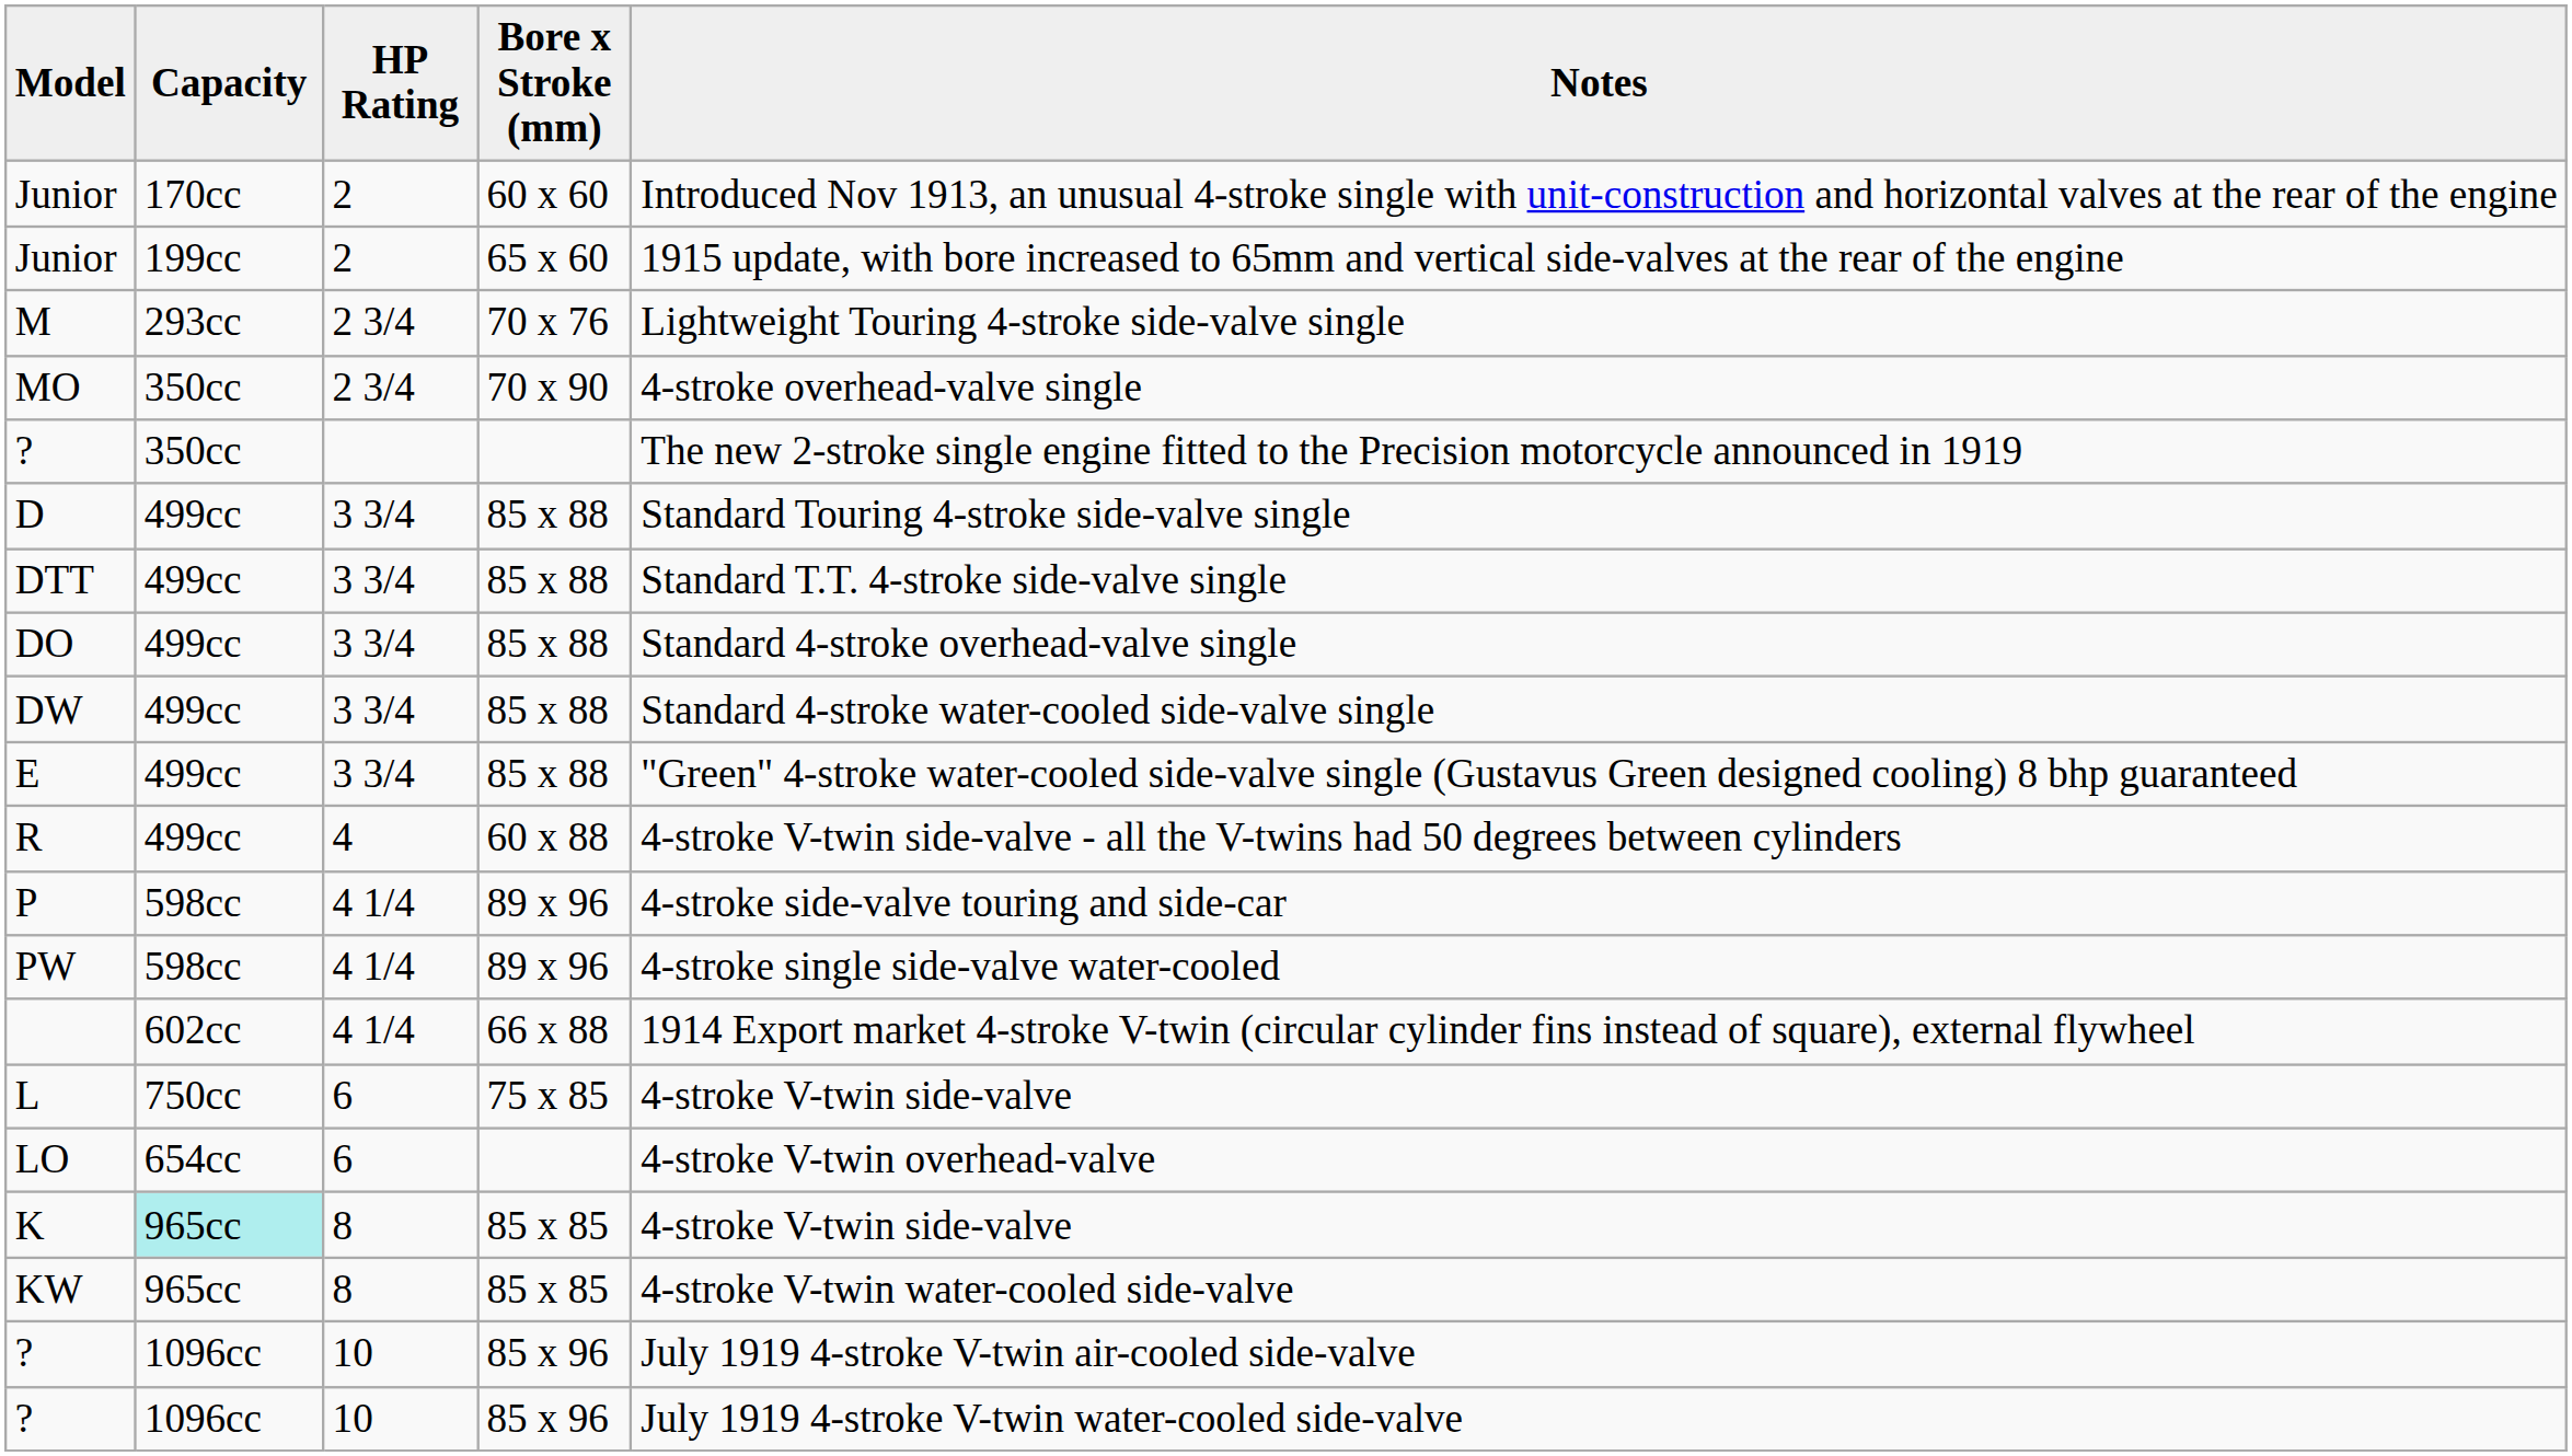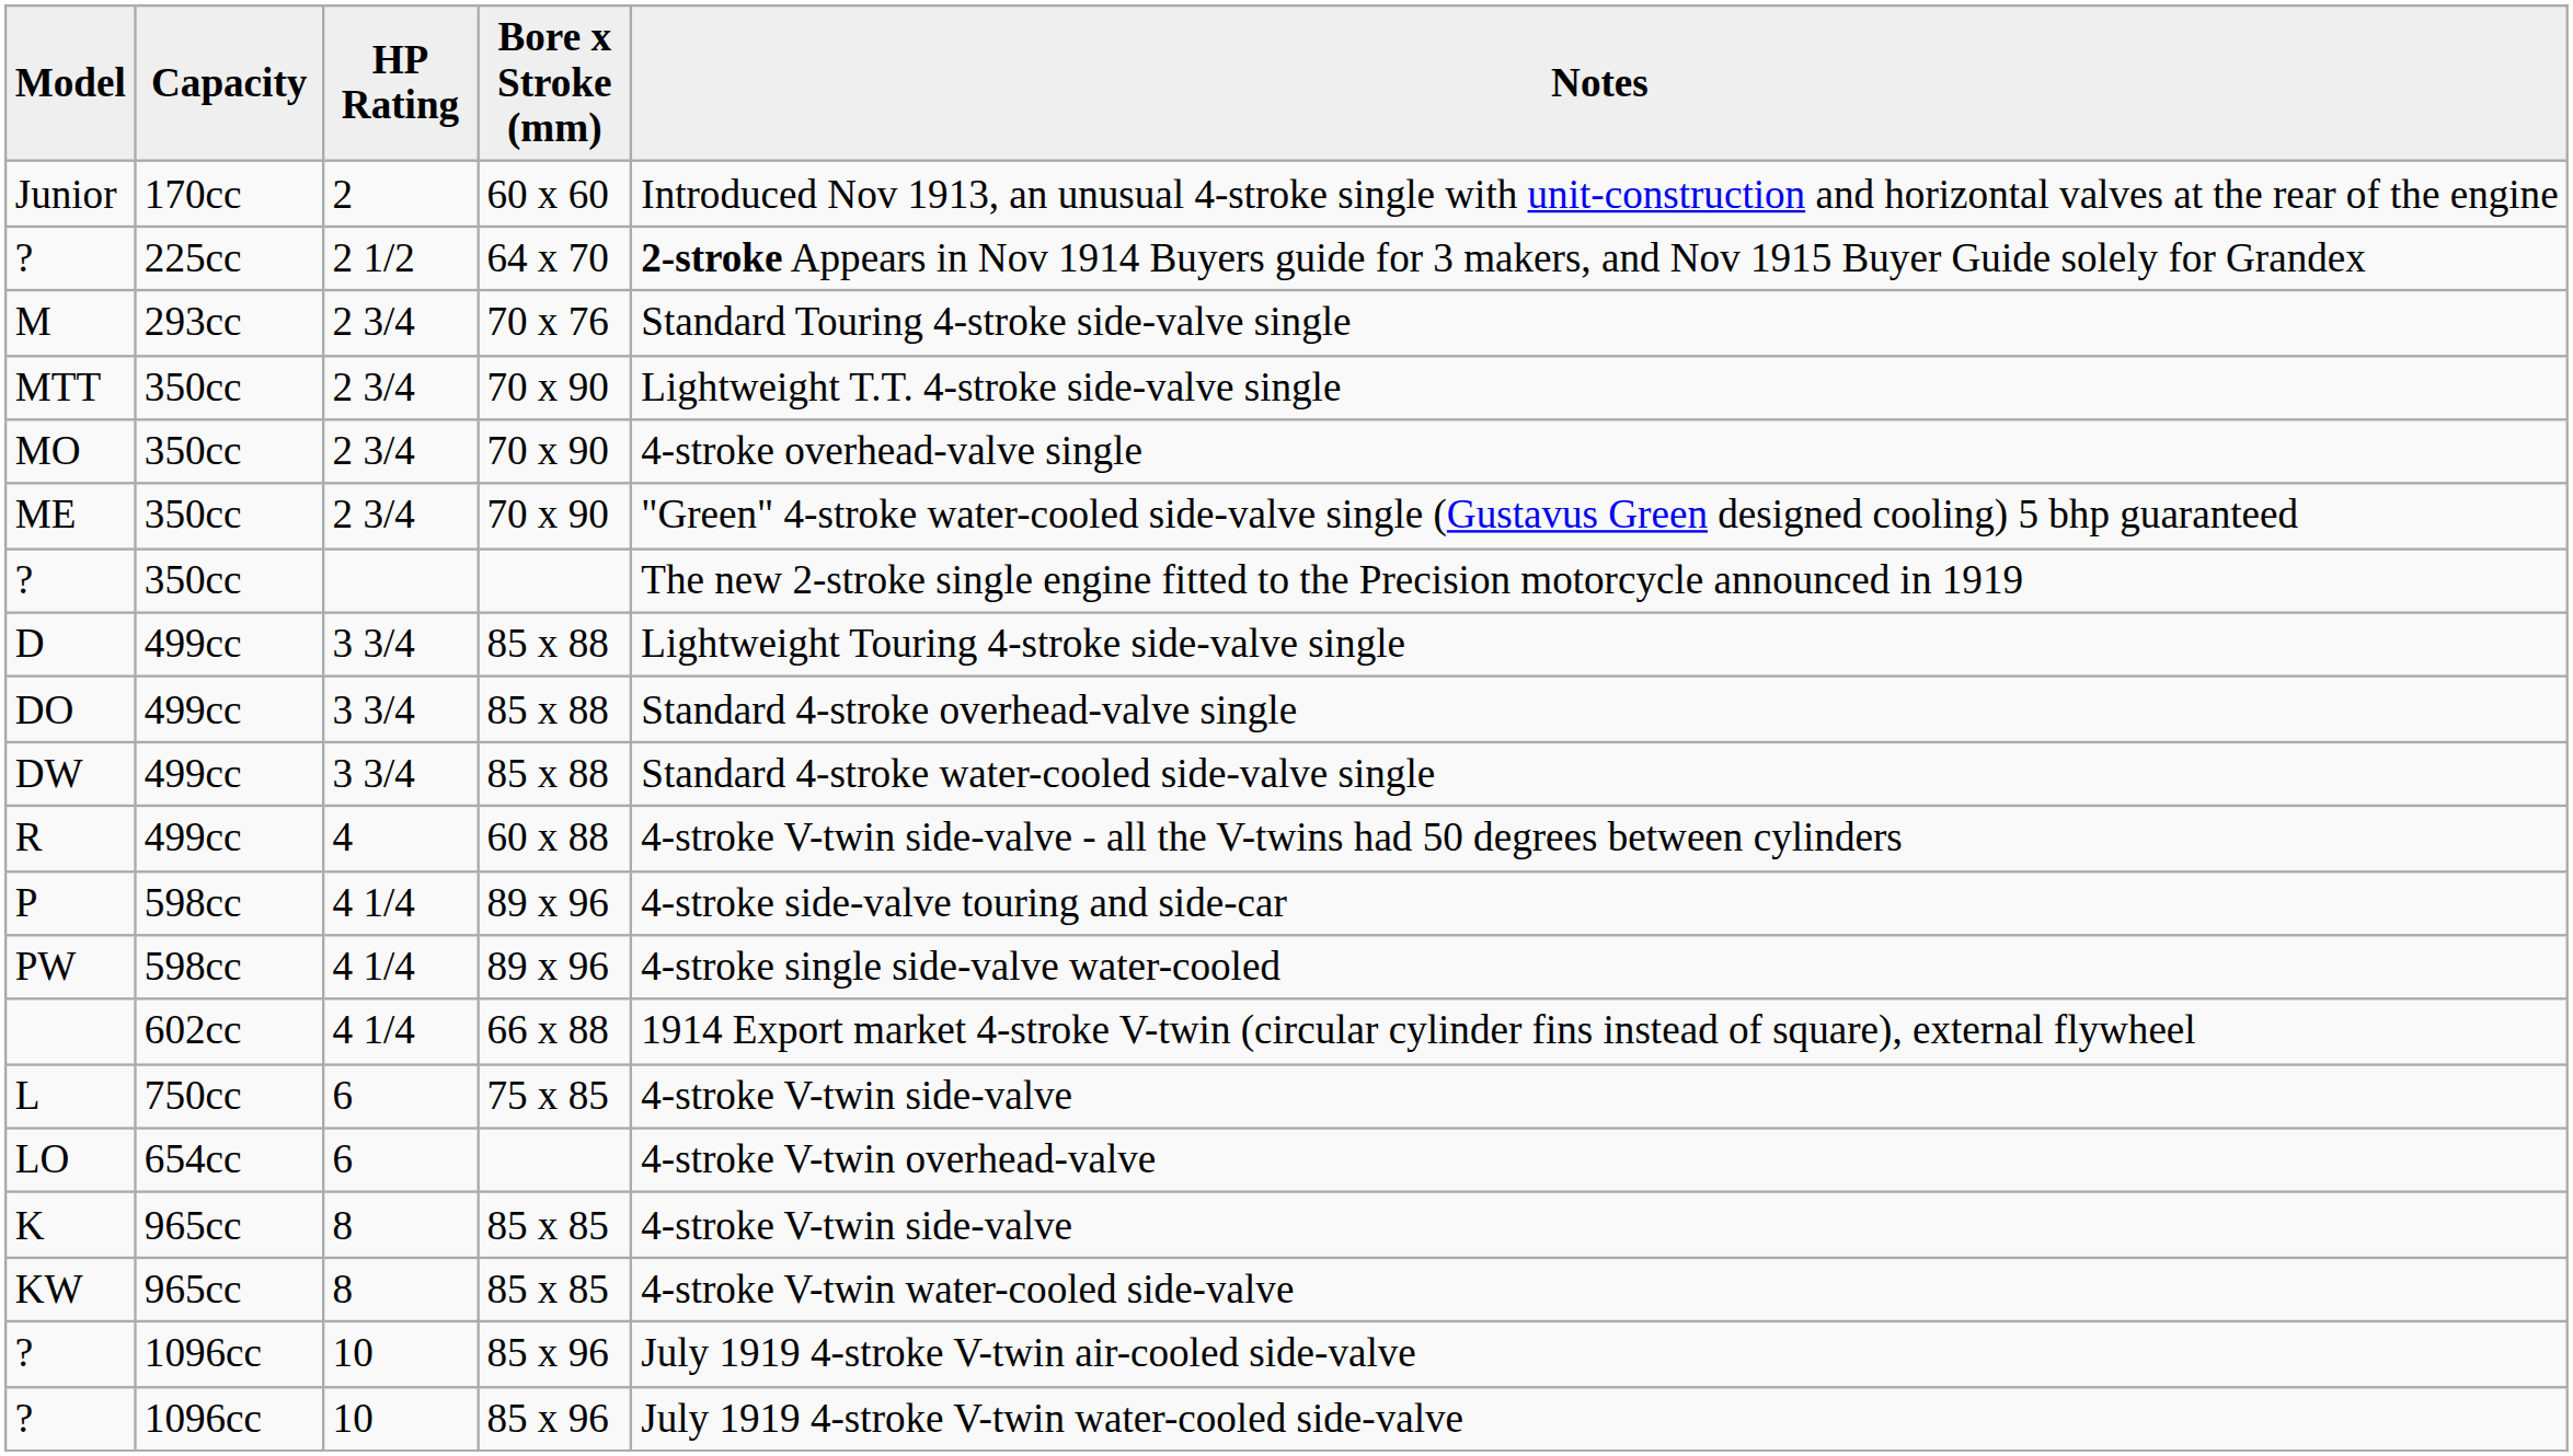- row: Junior | 199cc | 2 | 65 x 60 | 1915 update, with bore increased to 65mm and vertical side-valves at the rear of the engine
+ row: ? | 225cc | 2 1/2 | 64 x 70 | 2-stroke Appears in Nov 1914 Buyers guide for 3 makers, and Nov 1915 Buyer Guide solely for Grandex
M | Notes: Lightweight Touring 4-stroke side-valve single -> Standard Touring 4-stroke side-valve single
+ row: MTT | 350cc | 2 3/4 | 70 x 90 | Lightweight T.T. 4-stroke side-valve single
+ row: ME | 350cc | 2 3/4 | 70 x 90 | "Green" 4-stroke water-cooled side-valve single (Gustavus Green designed cooling) 5 bhp guaranteed
D | Notes: Standard Touring 4-stroke side-valve single -> Lightweight Touring 4-stroke side-valve single
- row: DTT | 499cc | 3 3/4 | 85 x 88 | Standard T.T. 4-stroke side-valve single
- row: E | 499cc | 3 3/4 | 85 x 88 | "Green" 4-stroke water-cooled side-valve single (Gustavus Green designed cooling) 8 bhp guaranteed
K | Capacity: paleturquoise background -> no background
